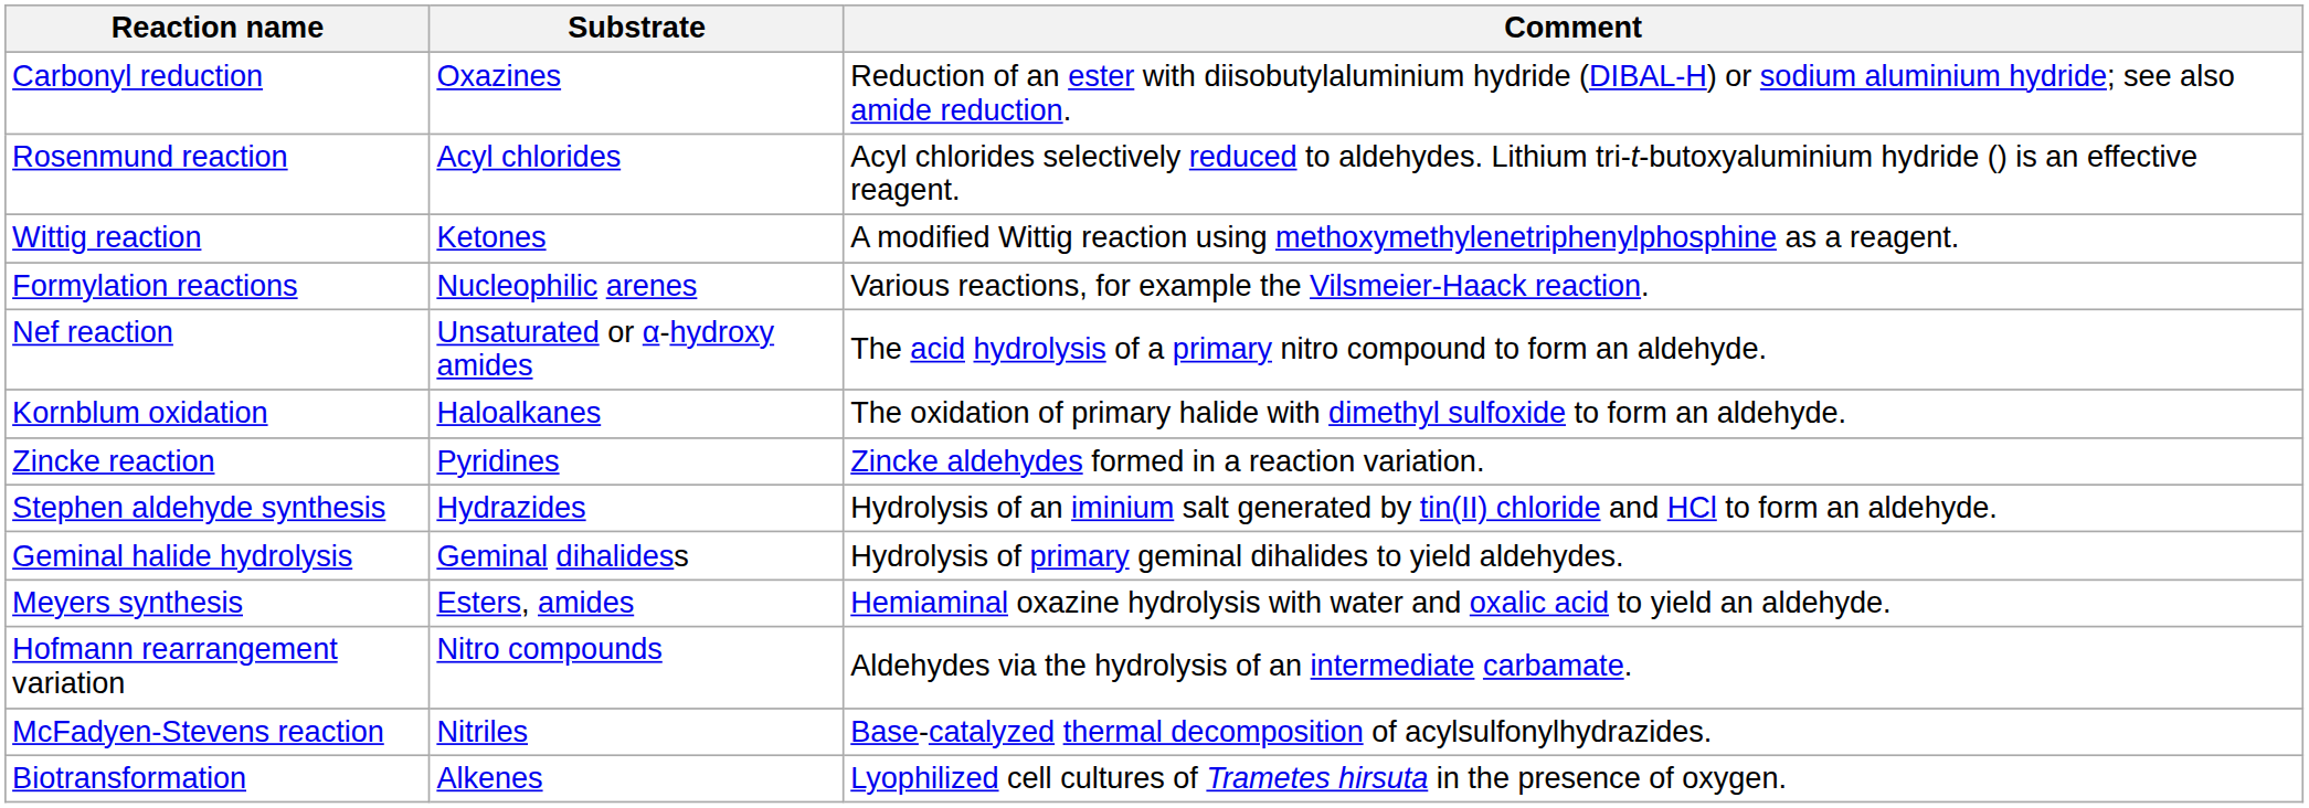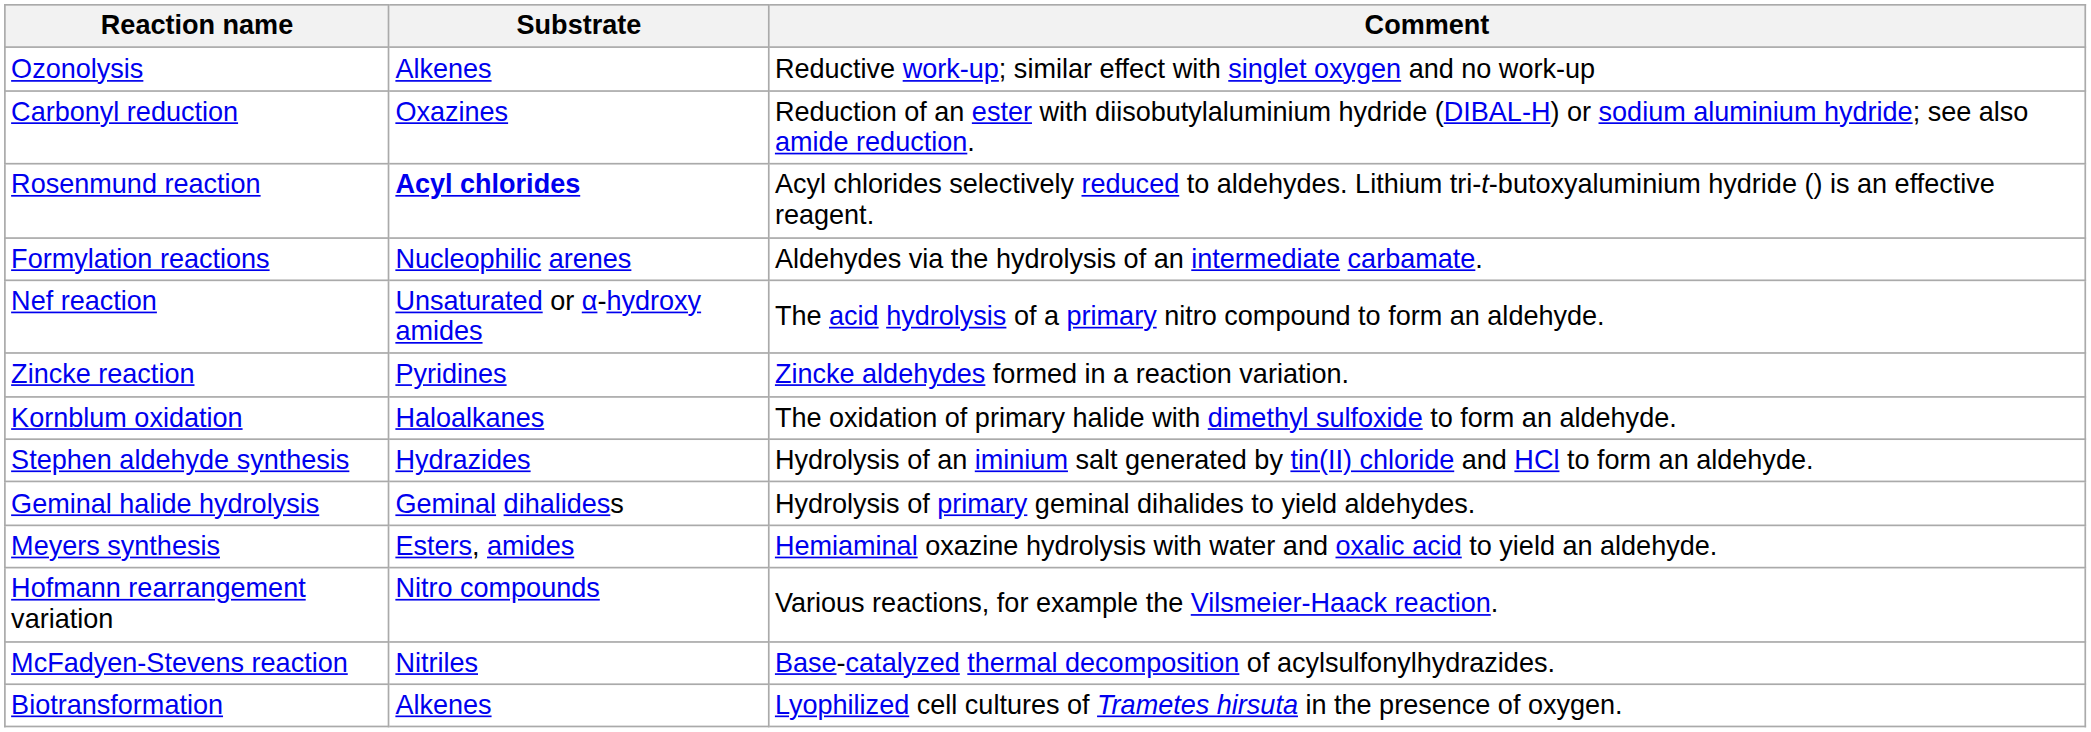+ row: Ozonolysis | Alkenes | Reductive work-up; similar effect with singlet oxygen and no work-up
Rosenmund reaction | Substrate: normal -> bold
- row: Wittig reaction | Ketones | A modified Wittig reaction using methoxymethylenetriphenylphosphine as a reagent.
Formylation reactions | Comment: Various reactions, for example the Vilsmeier-Haack reaction. -> Aldehydes via the hydrolysis of an intermediate carbamate.
rows swapped: Kornblum oxidation <-> Zincke reaction
Hofmann rearrangement variation | Comment: Aldehydes via the hydrolysis of an intermediate carbamate. -> Various reactions, for example the Vilsmeier-Haack reaction.
